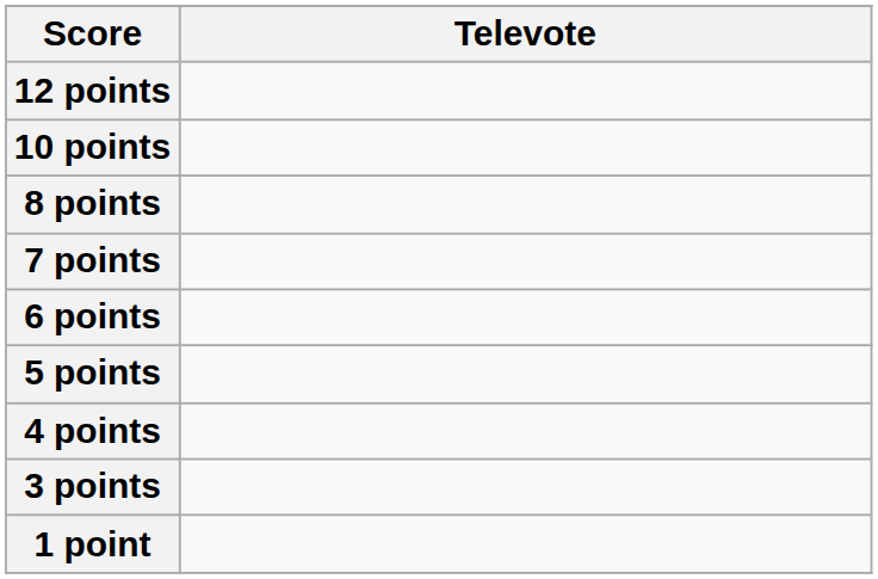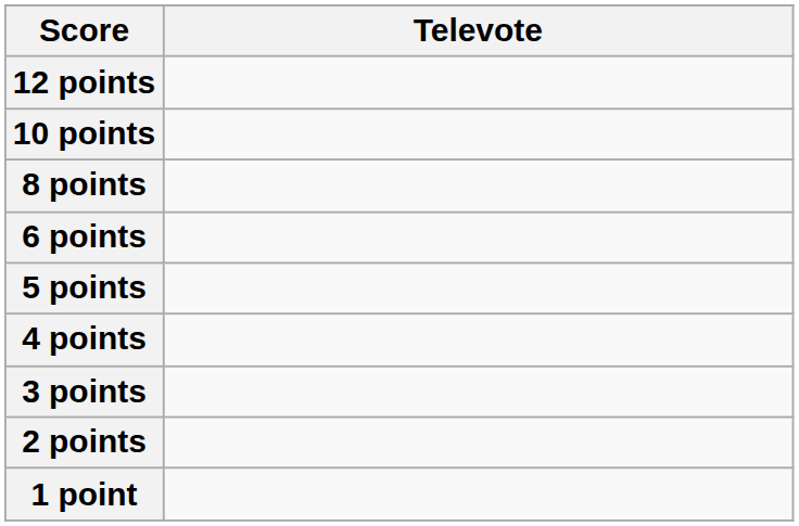- row: 7 points
+ row: 2 points
